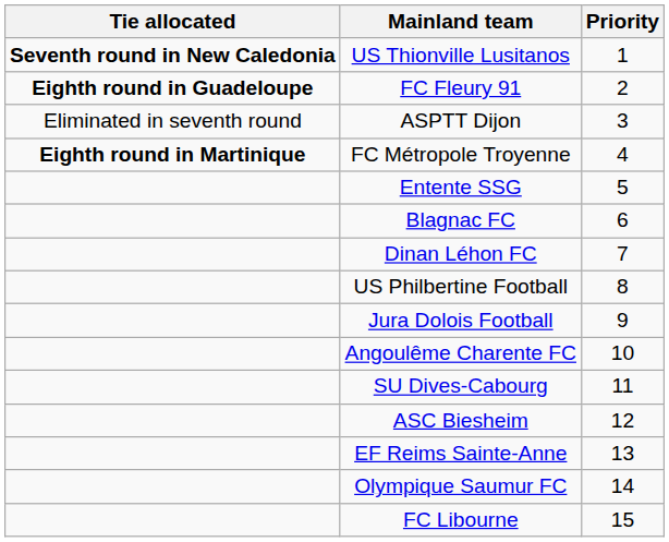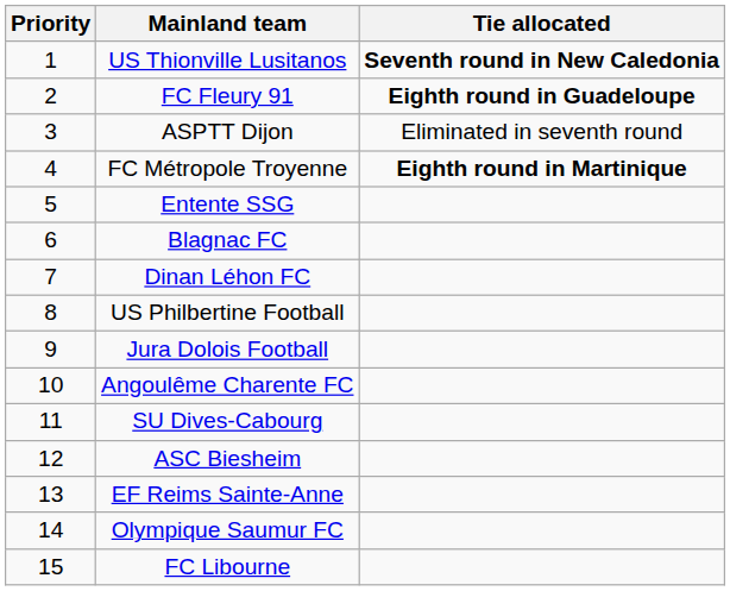columns swapped: Priority <-> Tie allocated
